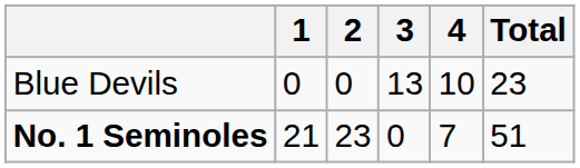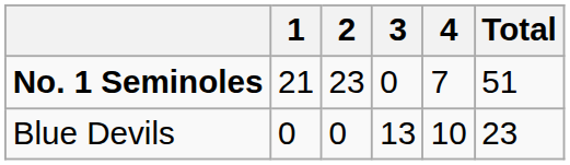rows swapped: Blue Devils <-> No. 1 Seminoles
